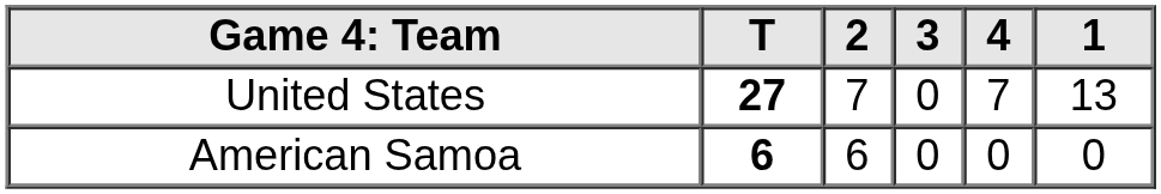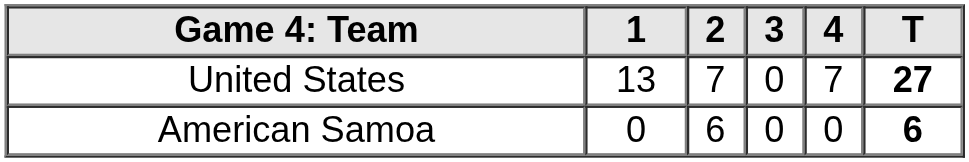columns swapped: 1 <-> T
